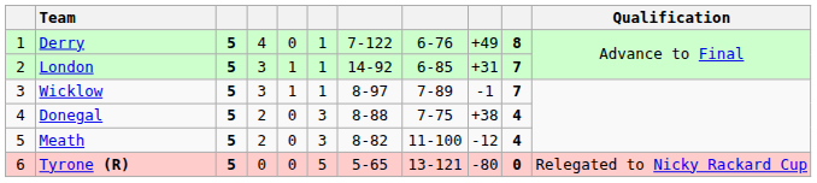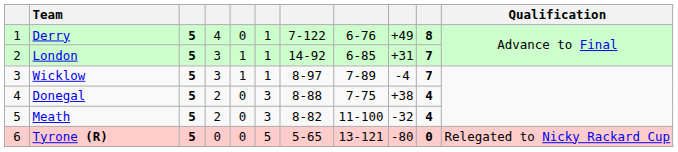Wicklow | column 9: -1 -> -4
Meath | column 9: -12 -> -32
